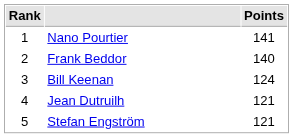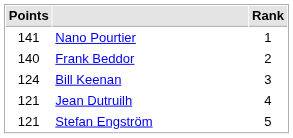columns swapped: Rank <-> Points
